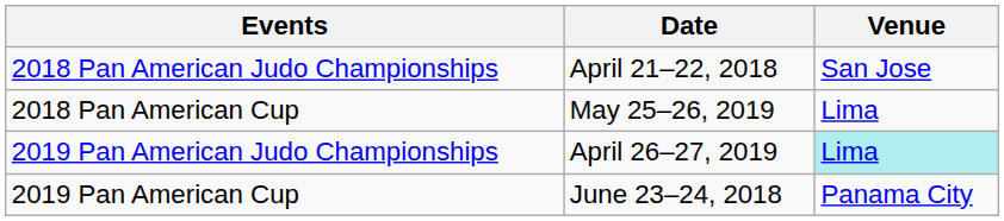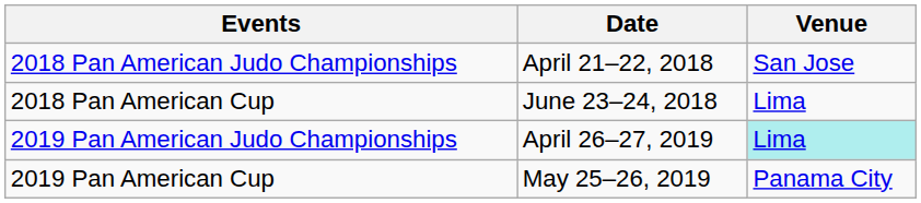2018 Pan American Cup | Date: May 25–26, 2019 -> June 23–24, 2018
2019 Pan American Cup | Date: June 23–24, 2018 -> May 25–26, 2019
